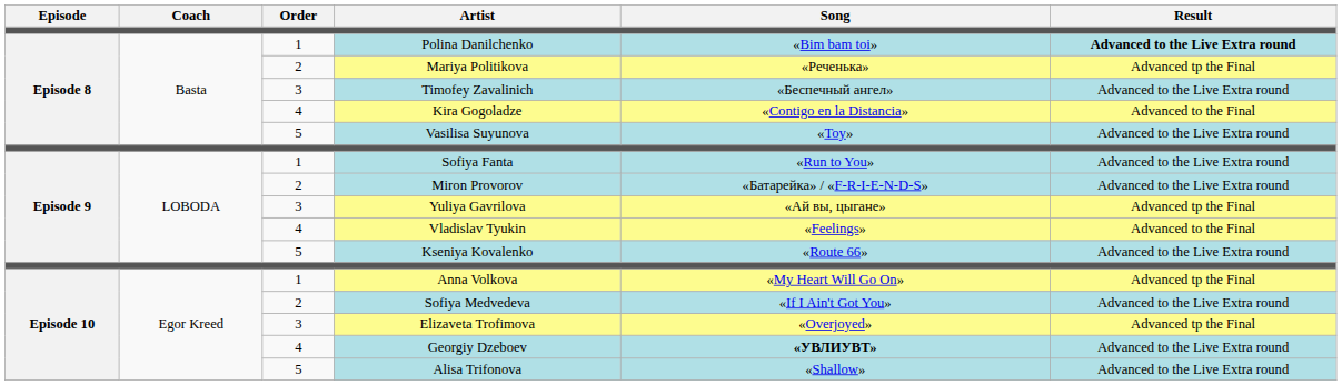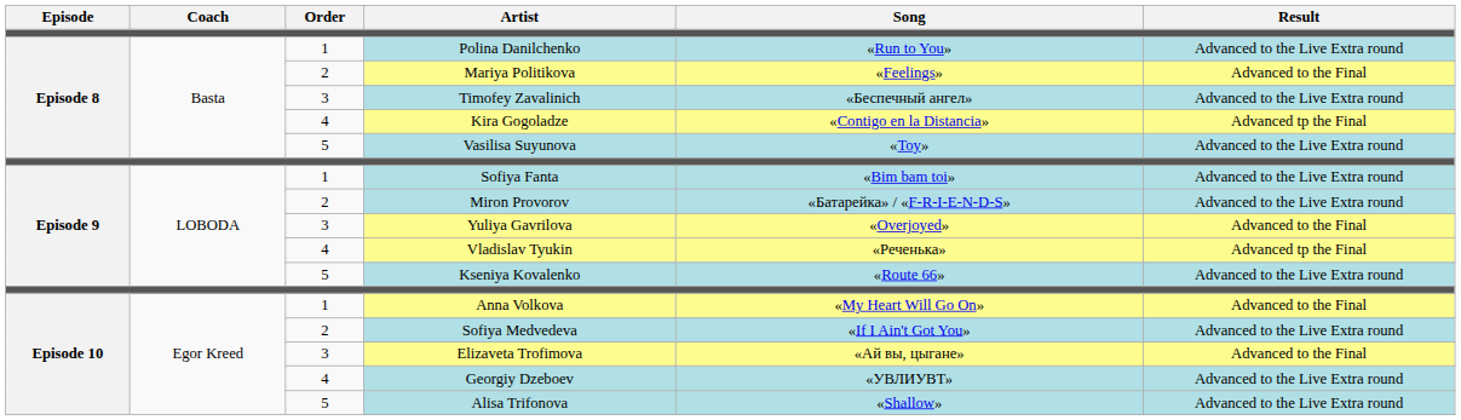Polina Danilchenko | Song: «Bim bam toi» -> «Run to You»
Polina Danilchenko | Result: bold -> normal
Mariya Politikova | Song: «Реченька» -> «Feelings»
Mariya Politikova | Result: Advanced tp the Final -> Advanced to the Final
Kira Gogoladze | Result: Advanced to the Final -> Advanced tp the Final
Sofiya Fanta | Song: «Run to You» -> «Bim bam toi»
Yuliya Gavrilova | Song: «Ай вы, цыгане» -> «Overjoyed»
Yuliya Gavrilova | Result: Advanced tp the Final -> Advanced to the Final
Vladislav Tyukin | Song: «Feelings» -> «Реченька»
Vladislav Tyukin | Result: Advanced to the Final -> Advanced tp the Final
Anna Volkova | Result: Advanced tp the Final -> Advanced to the Final
Elizaveta Trofimova | Song: «Overjoyed» -> «Ай вы, цыгане»
Elizaveta Trofimova | Result: Advanced tp the Final -> Advanced to the Final
Georgiy Dzeboev | Song: bold -> normal
